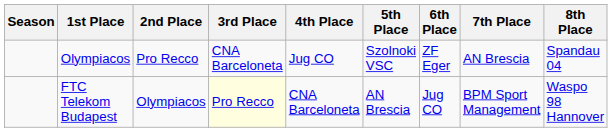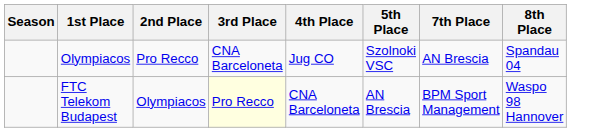- column: 6th Place | ZF Eger | Jug CO
